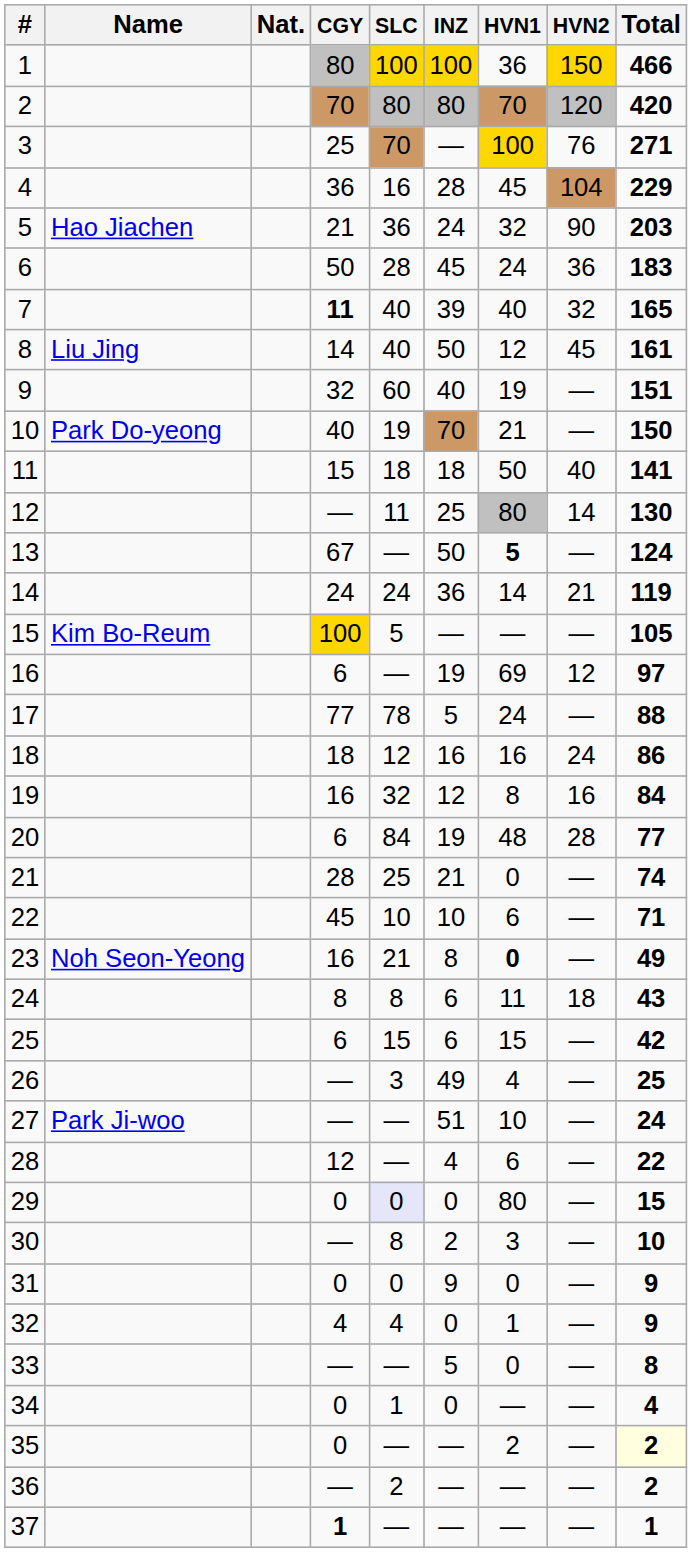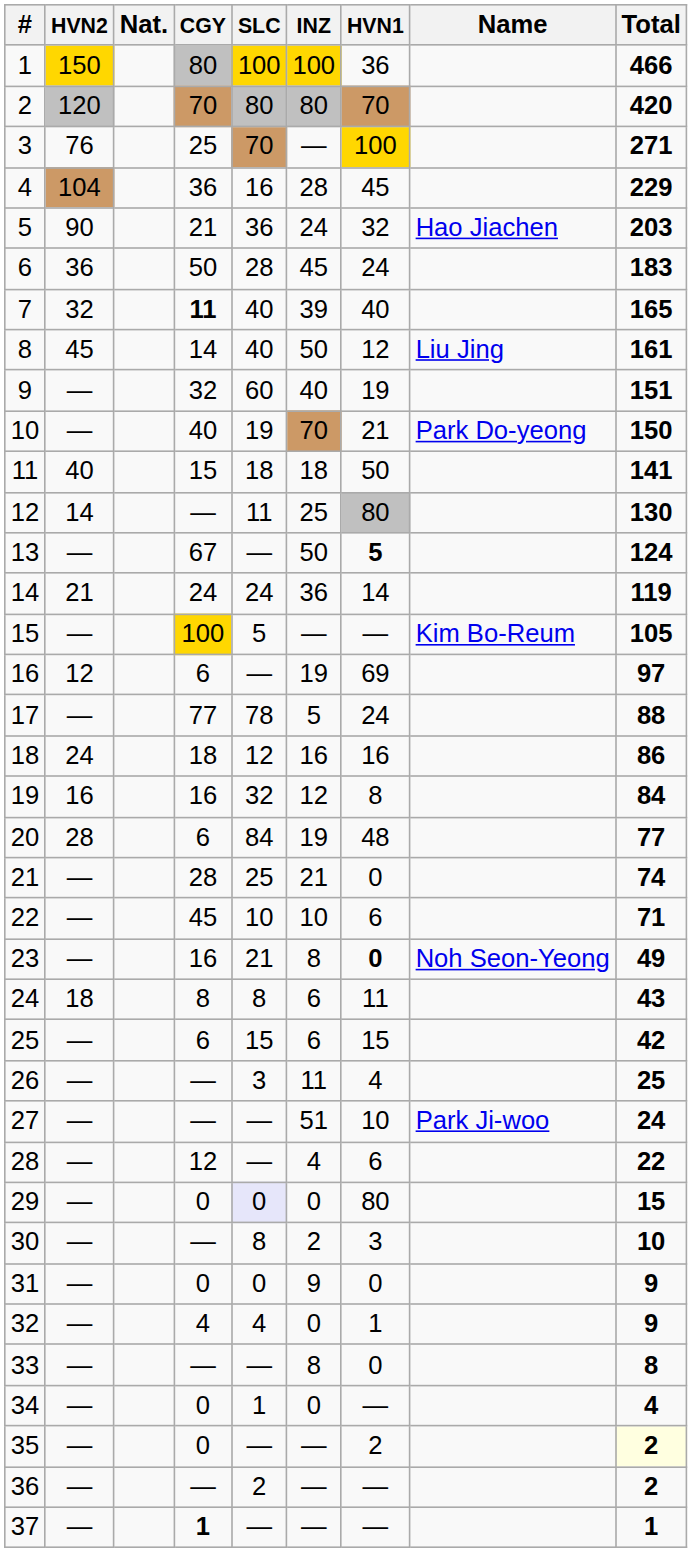columns swapped: Name <-> HVN2
26 | INZ: 49 -> 11
33 | INZ: 5 -> 8
